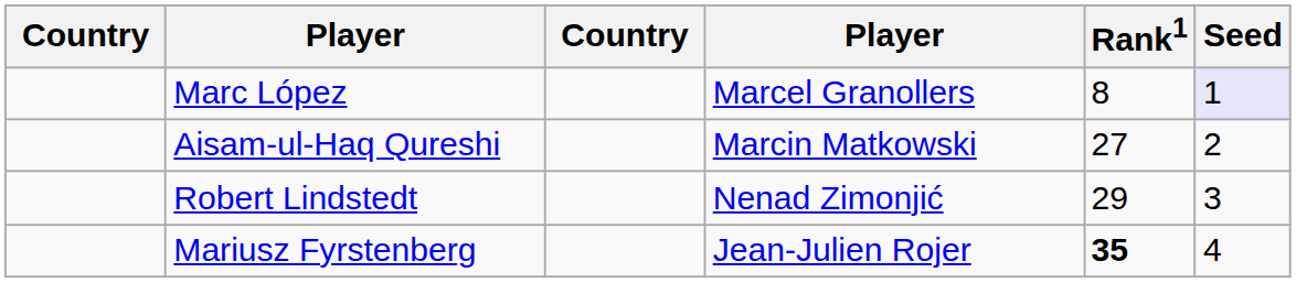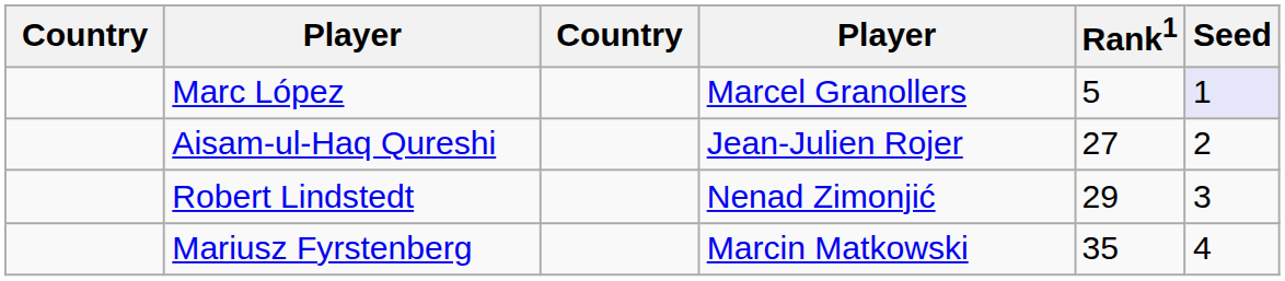Marc López | Rank1: 8 -> 5
Aisam-ul-Haq Qureshi | column 4: Marcin Matkowski -> Jean-Julien Rojer
Mariusz Fyrstenberg | column 4: Jean-Julien Rojer -> Marcin Matkowski
Mariusz Fyrstenberg | Rank1: bold -> normal
